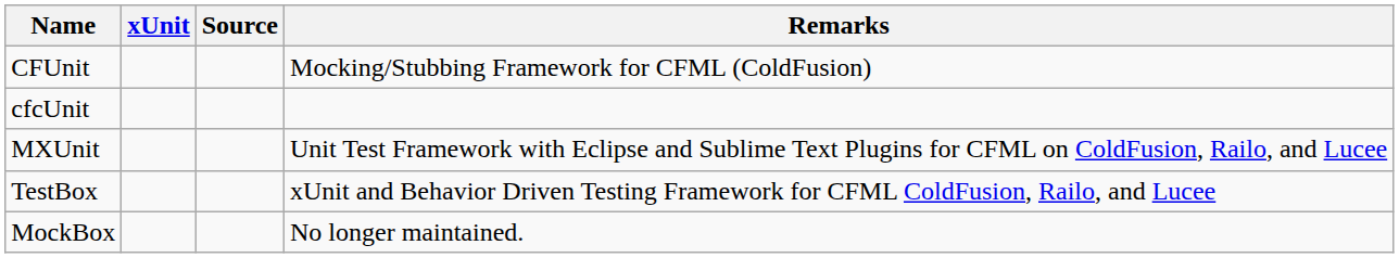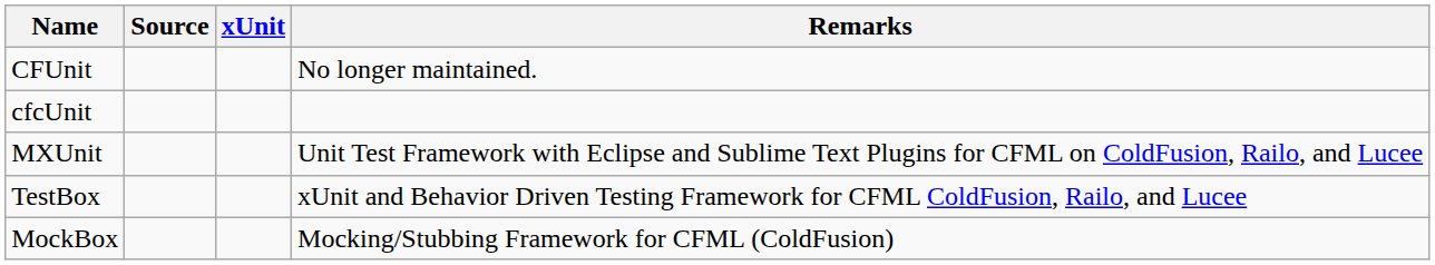columns swapped: xUnit <-> Source
CFUnit | Remarks: Mocking/Stubbing Framework for CFML (ColdFusion) -> No longer maintained.
MockBox | Remarks: No longer maintained. -> Mocking/Stubbing Framework for CFML (ColdFusion)
